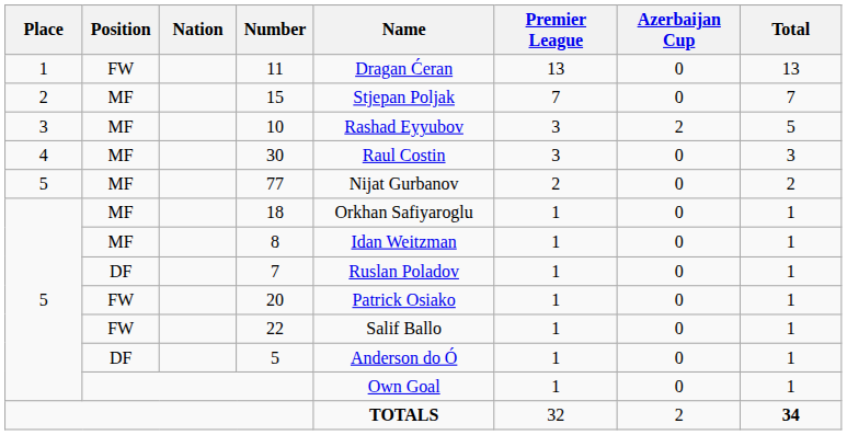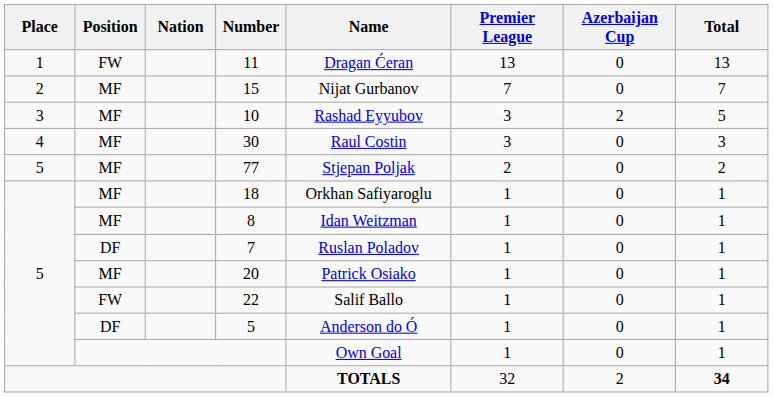15 | Name: Stjepan Poljak -> Nijat Gurbanov
77 | Name: Nijat Gurbanov -> Stjepan Poljak
20 | Position: FW -> MF
